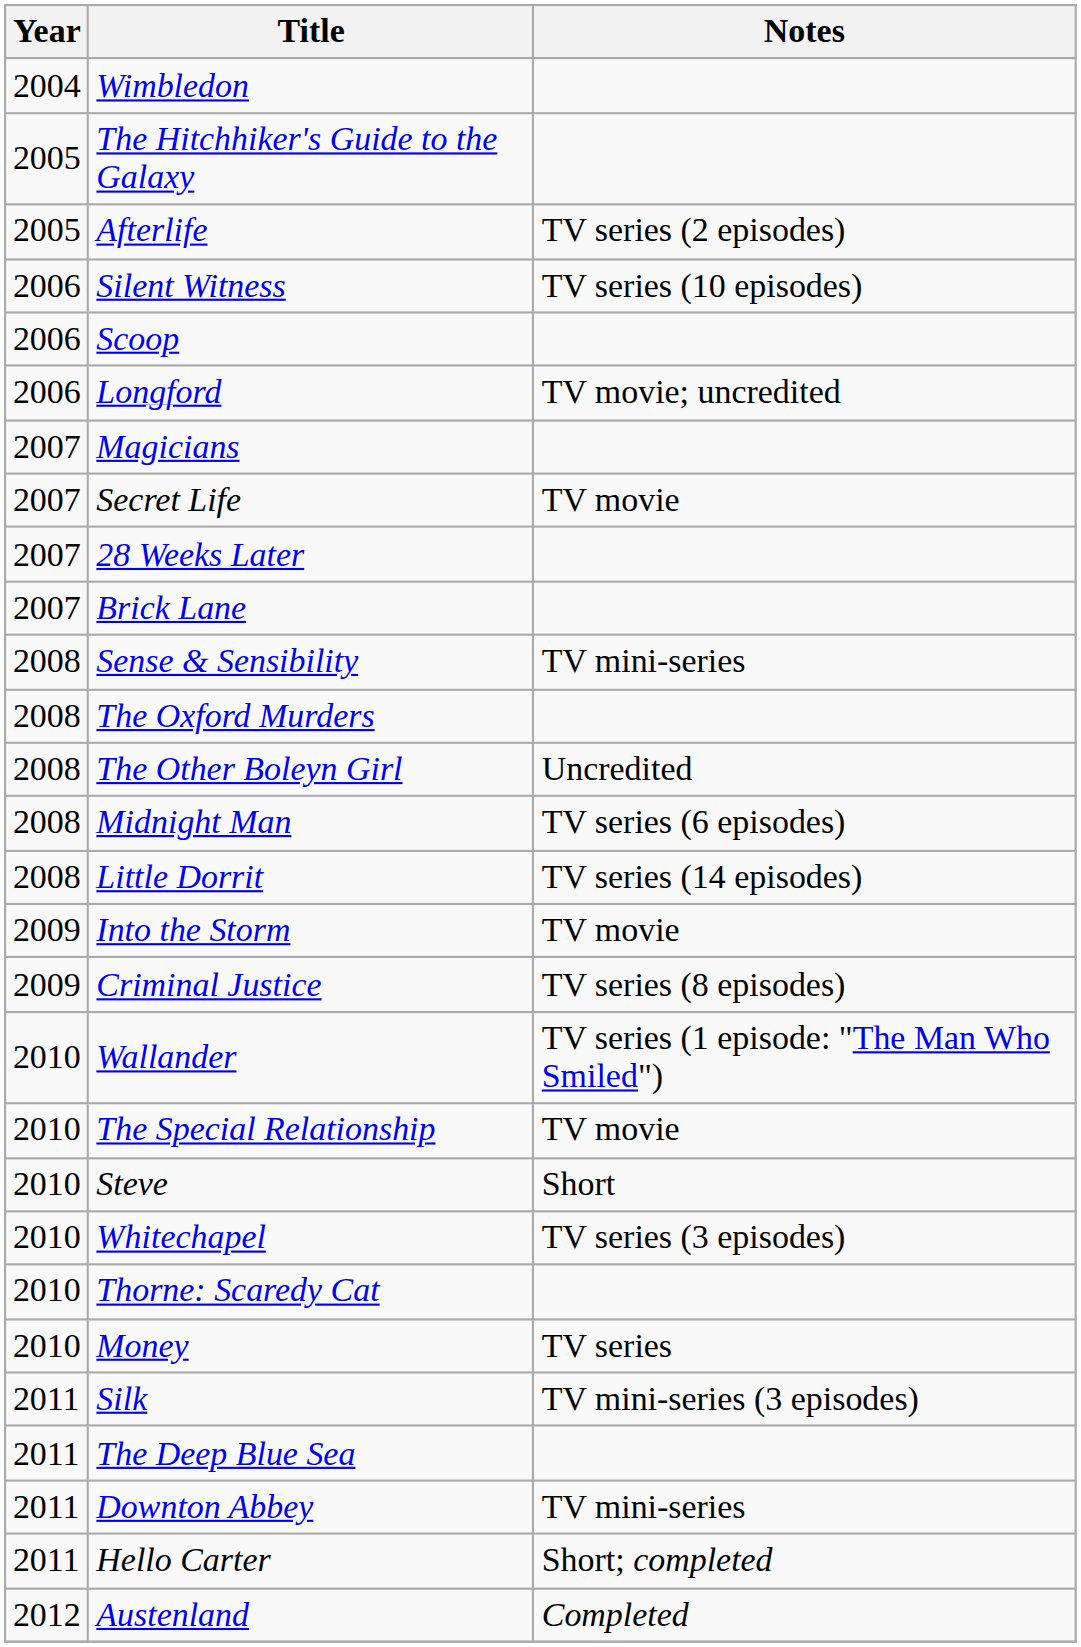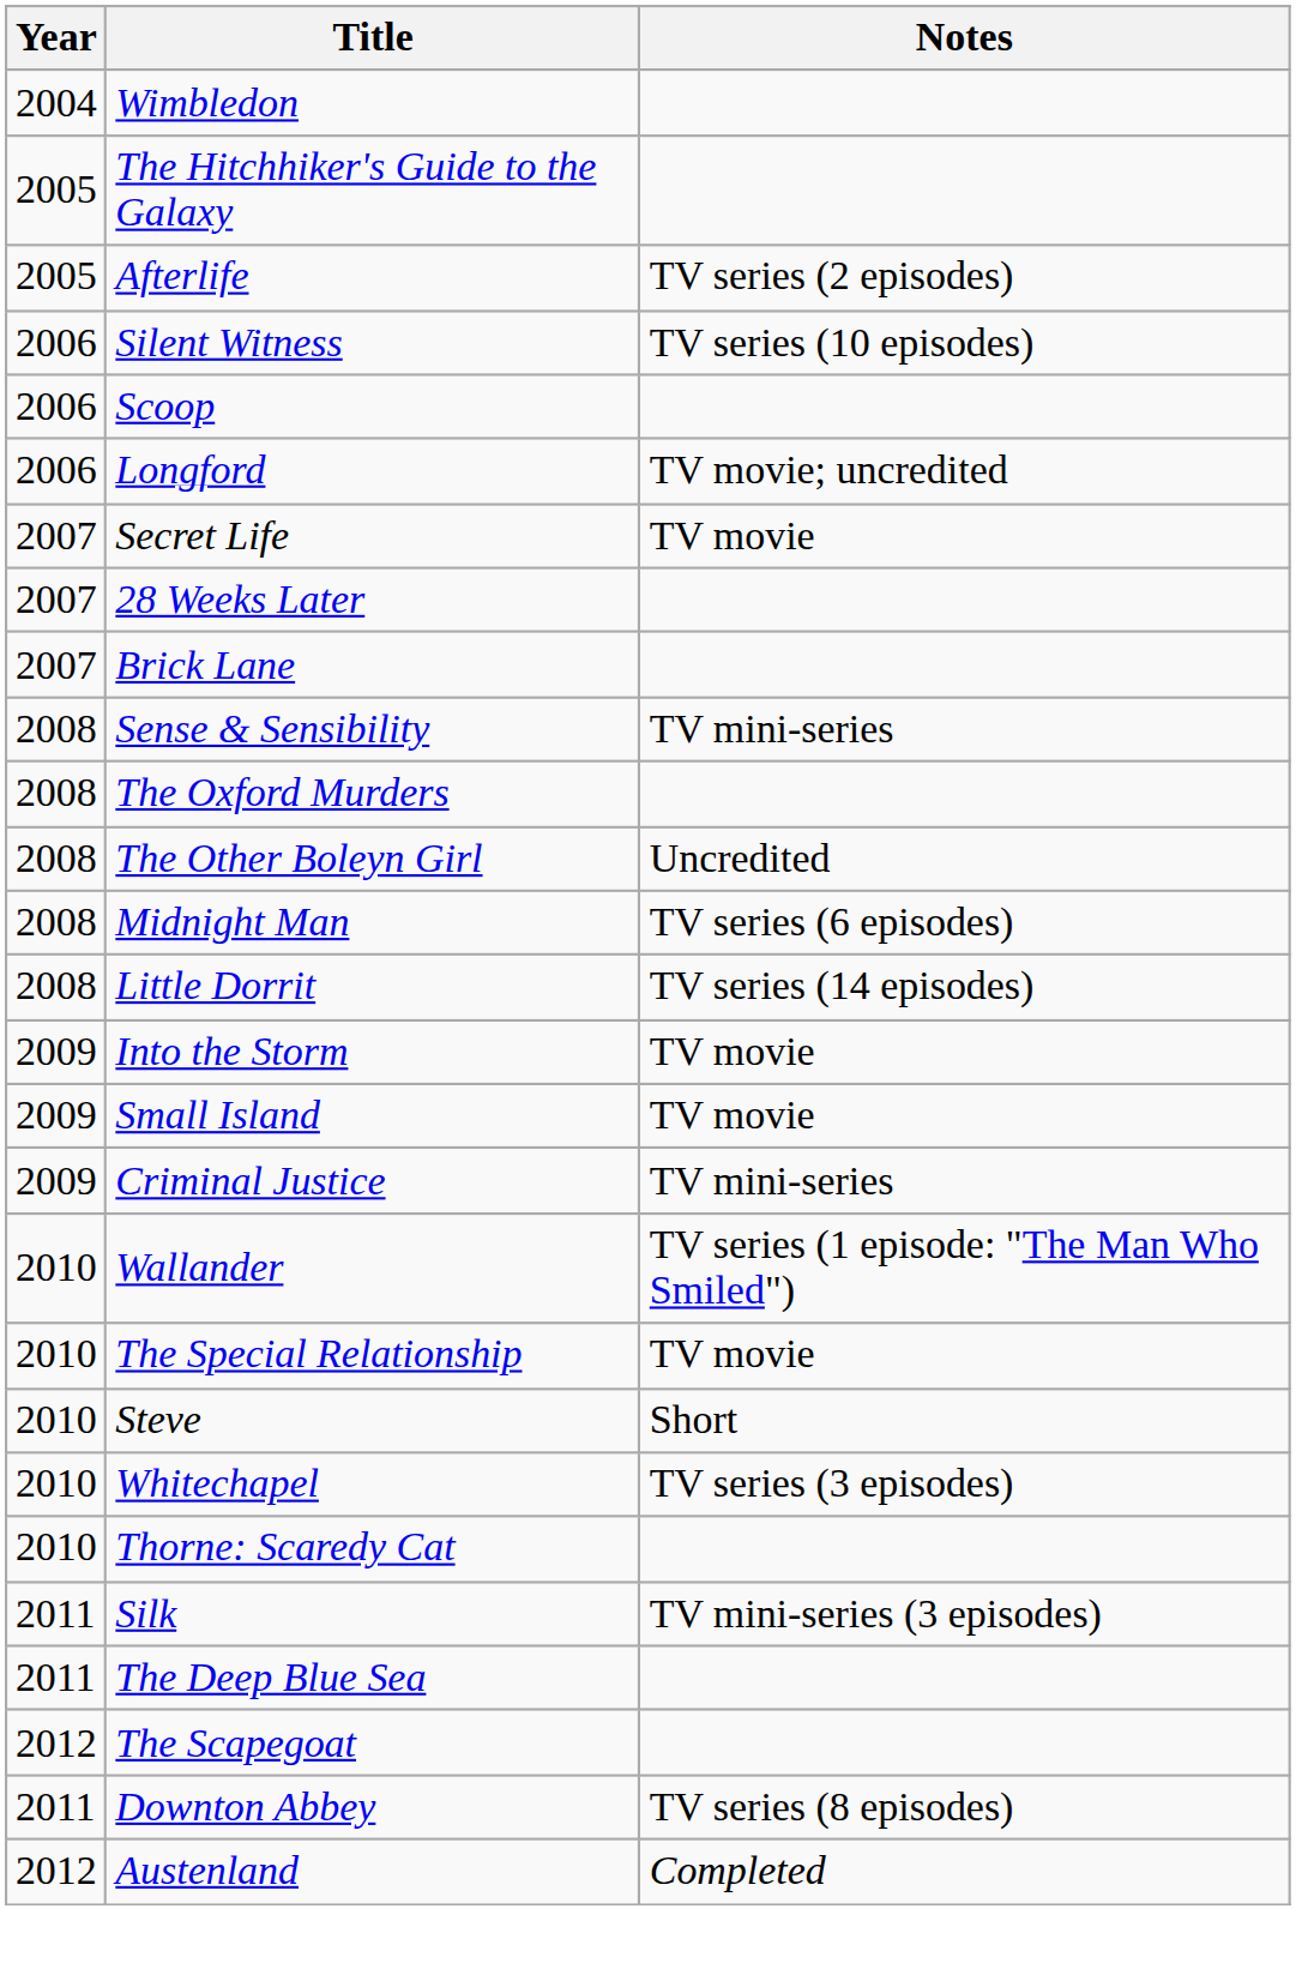- row: 2007 | Magicians
+ row: 2009 | Small Island | TV movie
Criminal Justice | Notes: TV series (8 episodes) -> TV mini-series
- row: 2010 | Money | TV series
+ row: 2012 | The Scapegoat
Downton Abbey | Notes: TV mini-series -> TV series (8 episodes)
- row: 2011 | Hello Carter | Short; completed
